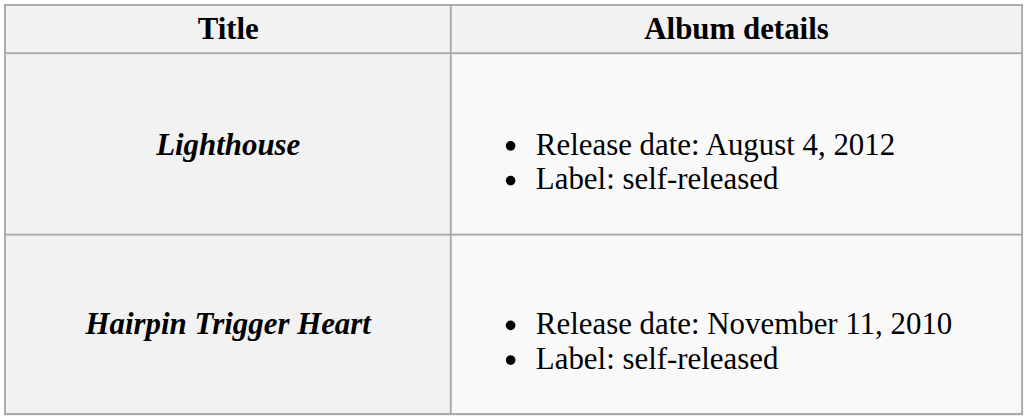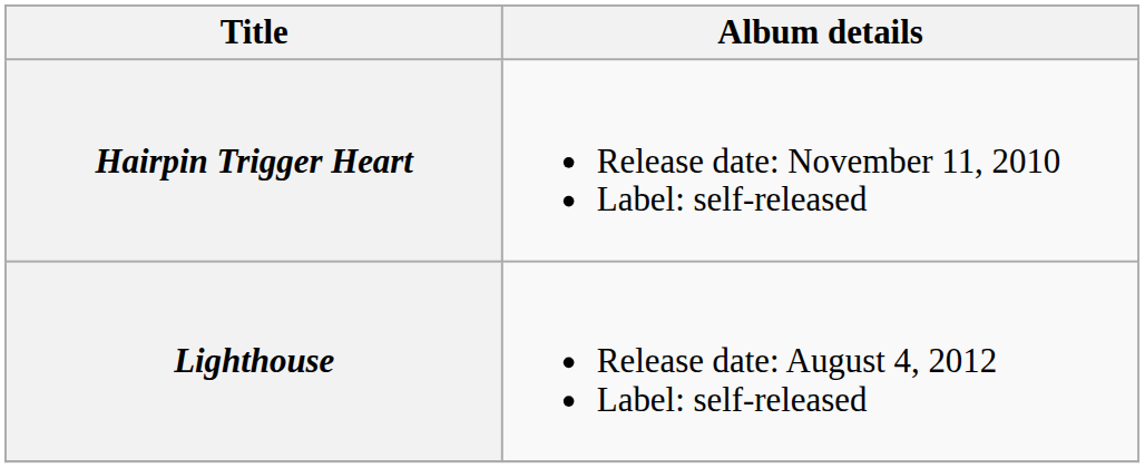rows swapped: Hairpin Trigger Heart <-> Lighthouse
